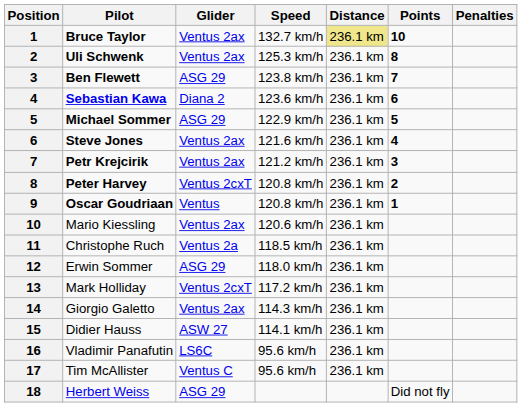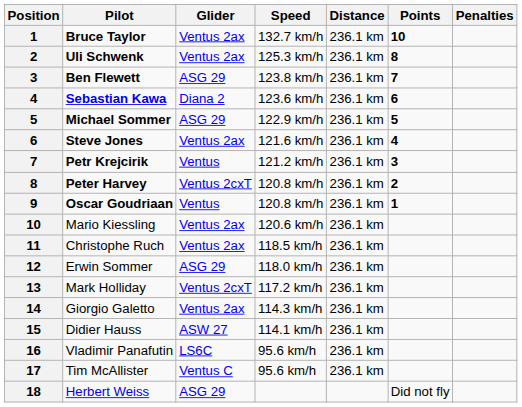Bruce Taylor | Distance: khaki background -> no background
Petr Krejcirik | Glider: Ventus 2ax -> Ventus
Christophe Ruch | Glider: Ventus 2a -> Ventus 2ax
